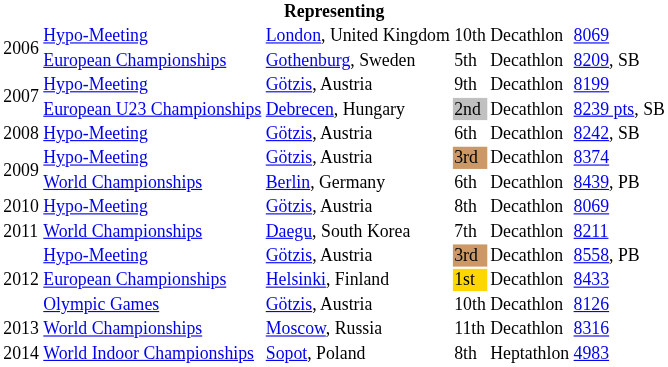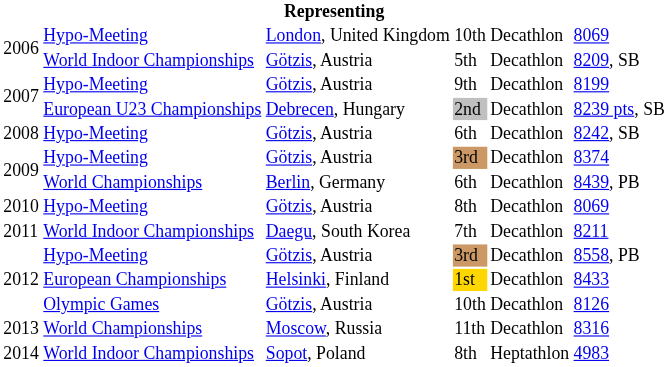5th | column 2: European Championships -> World Indoor Championships
5th | column 3: Gothenburg, Sweden -> Götzis, Austria
7th | column 2: World Championships -> World Indoor Championships
